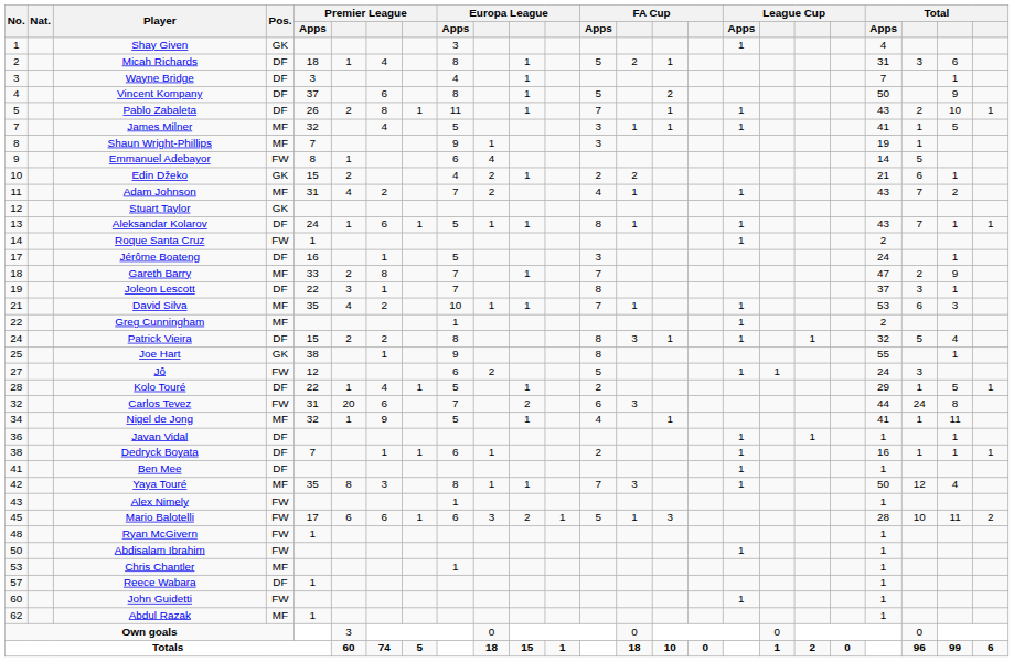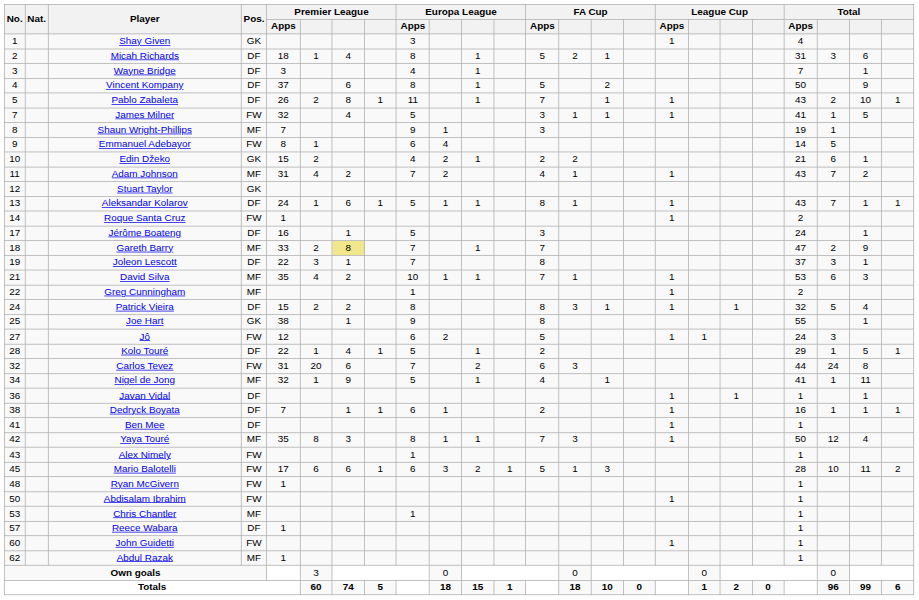James Milner | Pos.: MF -> FW
Gareth Barry | column 7: no background -> khaki background
